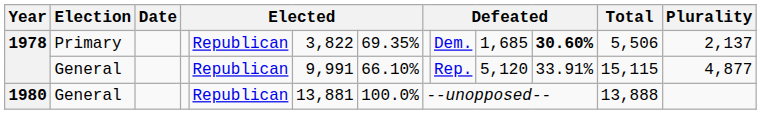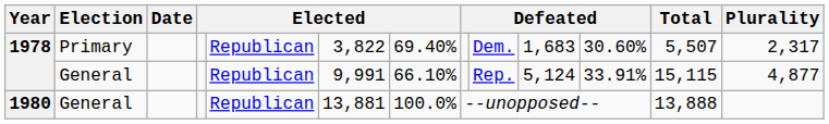1978 / Primary | column 7: 69.35% -> 69.40%
1978 / Primary | column 10: 1,685 -> 1,683
1978 / Primary | column 11: bold -> normal
1978 / Primary | Total: 5,506 -> 5,507
1978 / Primary | Plurality: 2,137 -> 2,317
1978 / General | column 10: 5,120 -> 5,124
